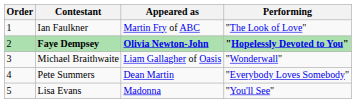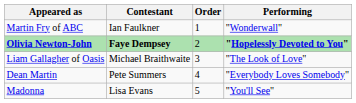columns swapped: Order <-> Appeared as
Ian Faulkner | Performing: "The Look of Love" -> "Wonderwall"
Michael Braithwaite | Performing: "Wonderwall" -> "The Look of Love"
